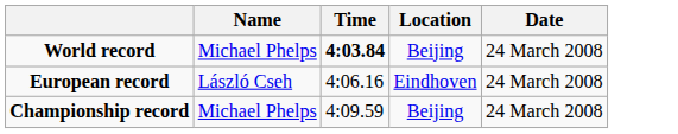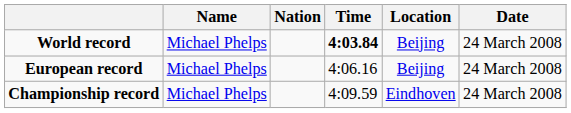+ column: Nation
European record | Name: László Cseh -> Michael Phelps
European record | Location: Eindhoven -> Beijing
Championship record | Location: Beijing -> Eindhoven
